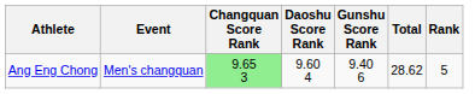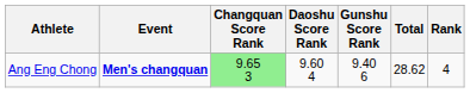Ang Eng Chong | Event: normal -> bold
Ang Eng Chong | Rank: 5 -> 4
